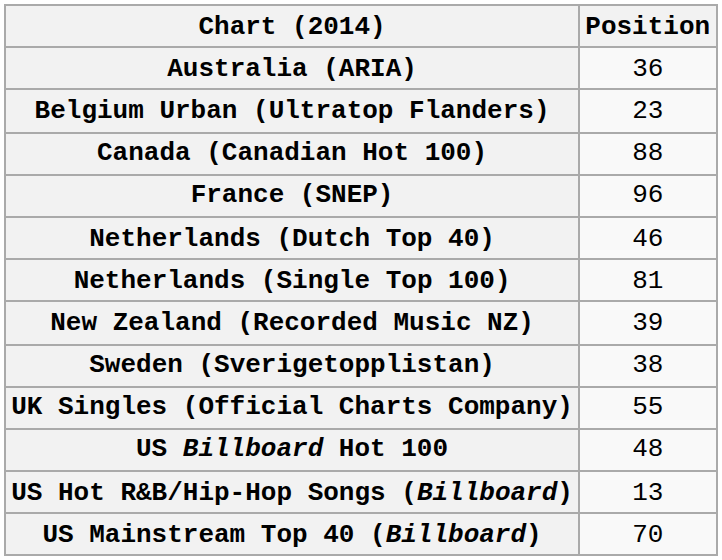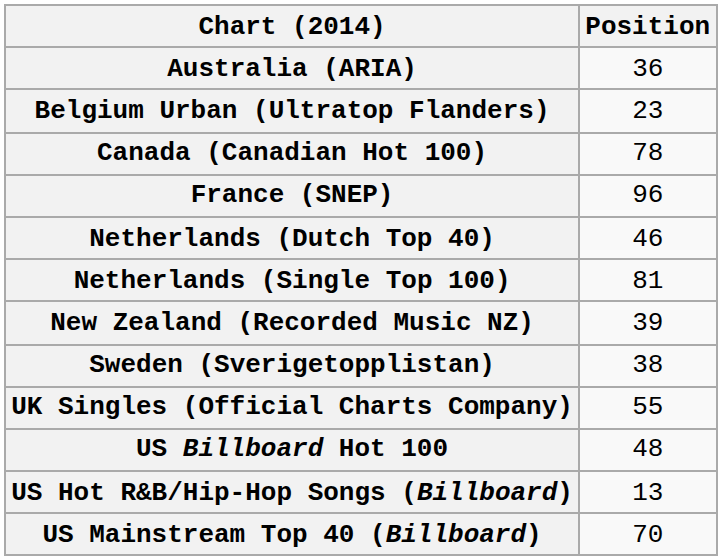Canada (Canadian Hot 100) | Position: 88 -> 78
